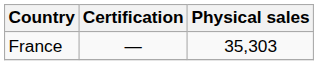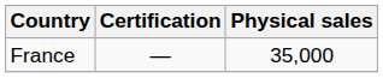France | Physical sales: 35,303 -> 35,000
